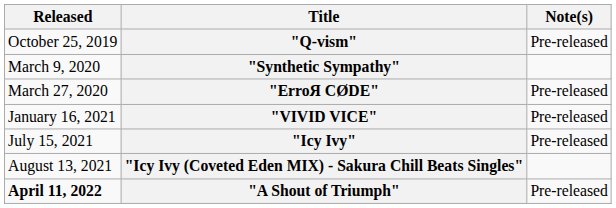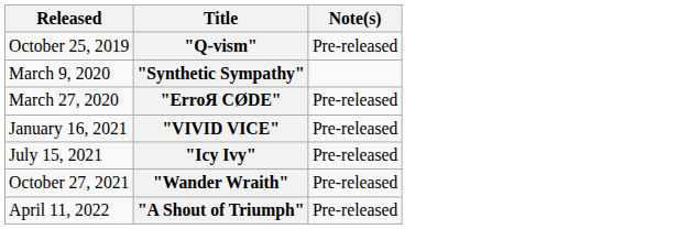- row: August 13, 2021 | "Icy Ivy (Coveted Eden MIX) - Sakura Chill Beats Singles"
+ row: October 27, 2021 | "Wander Wraith" | Pre-released
"A Shout of Triumph" | Released: bold -> normal
